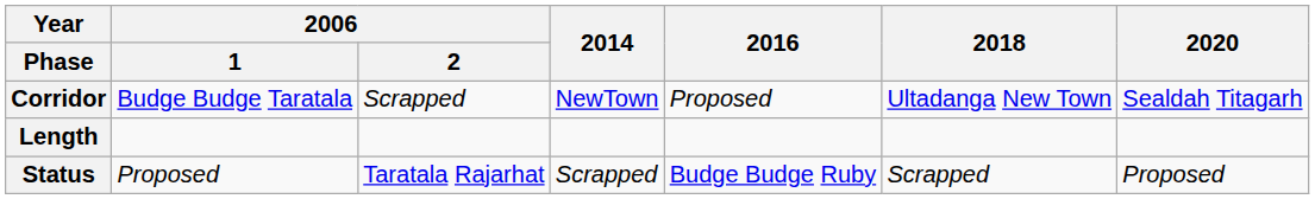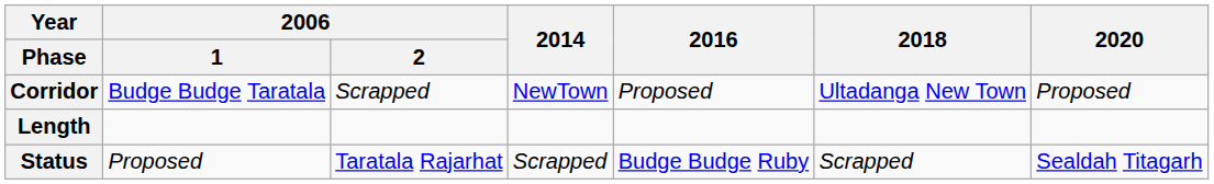Corridor | 2020: Sealdah Titagarh -> Proposed
Status | 2020: Proposed -> Sealdah Titagarh
